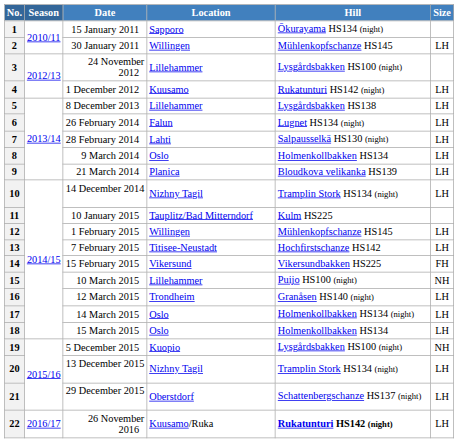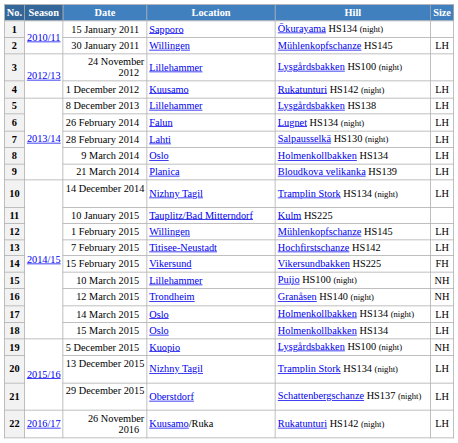16 | Size: LH -> NH
22 | Hill: bold -> normal
